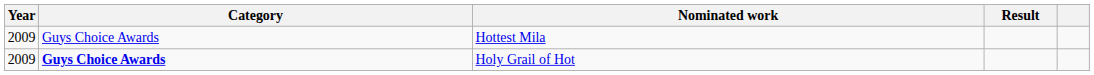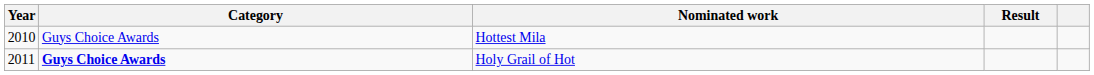Hottest Mila | Year: 2009 -> 2010
Holy Grail of Hot | Year: 2009 -> 2011
